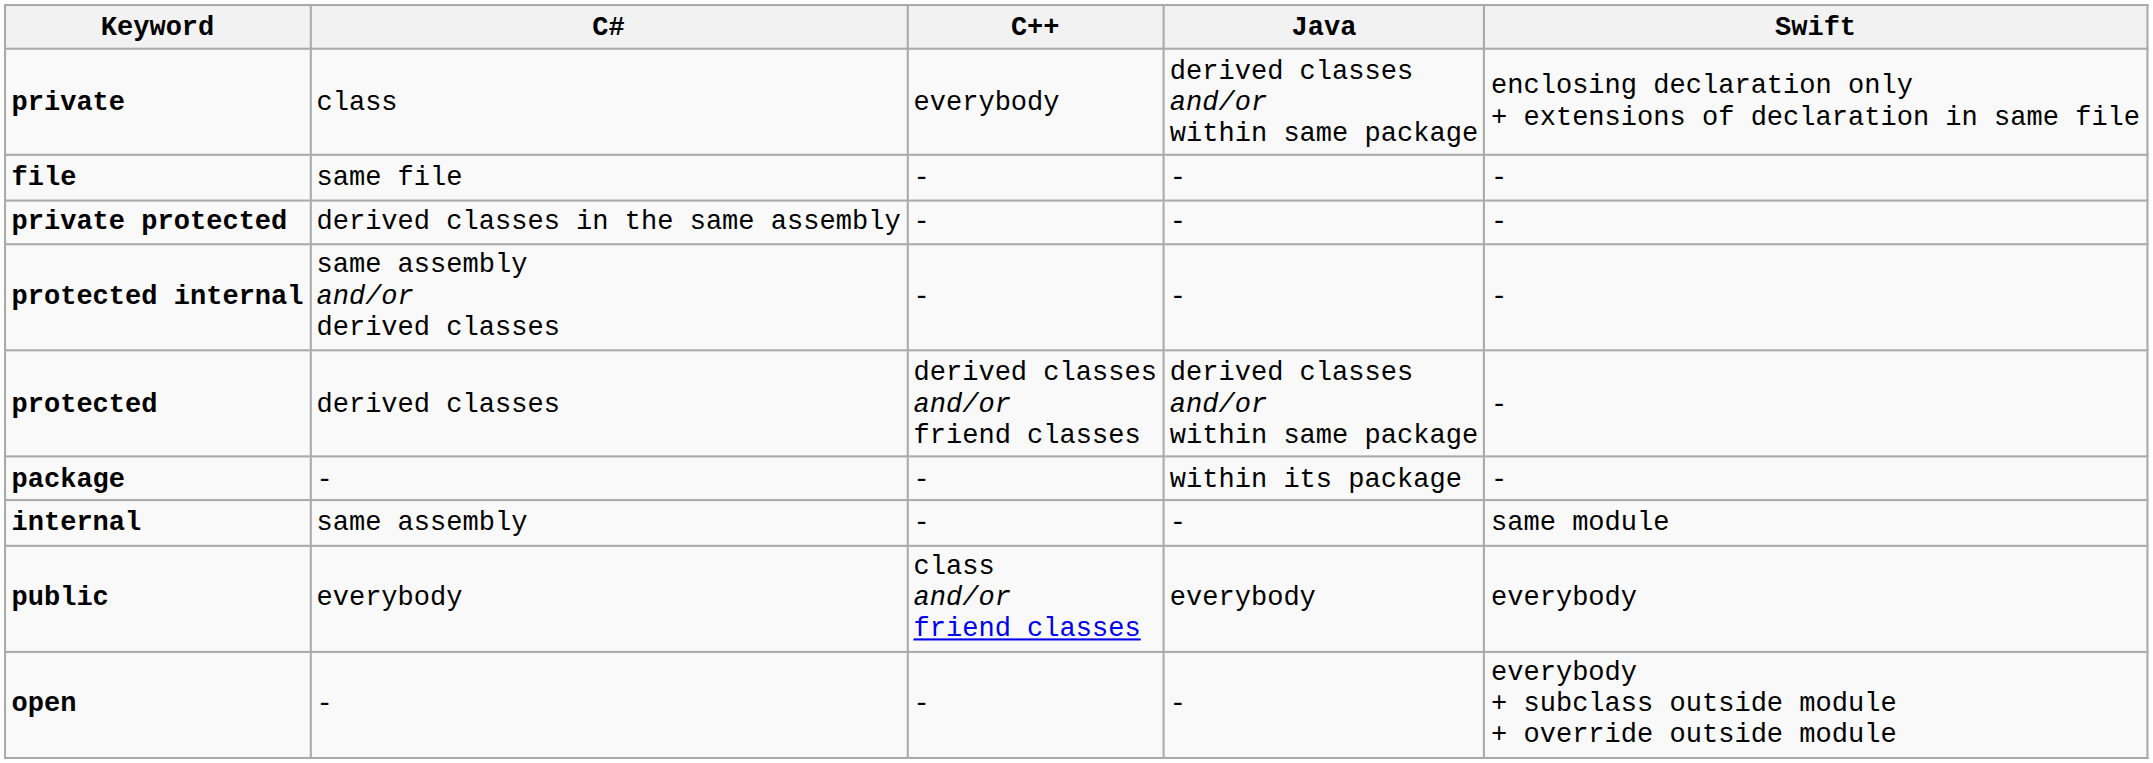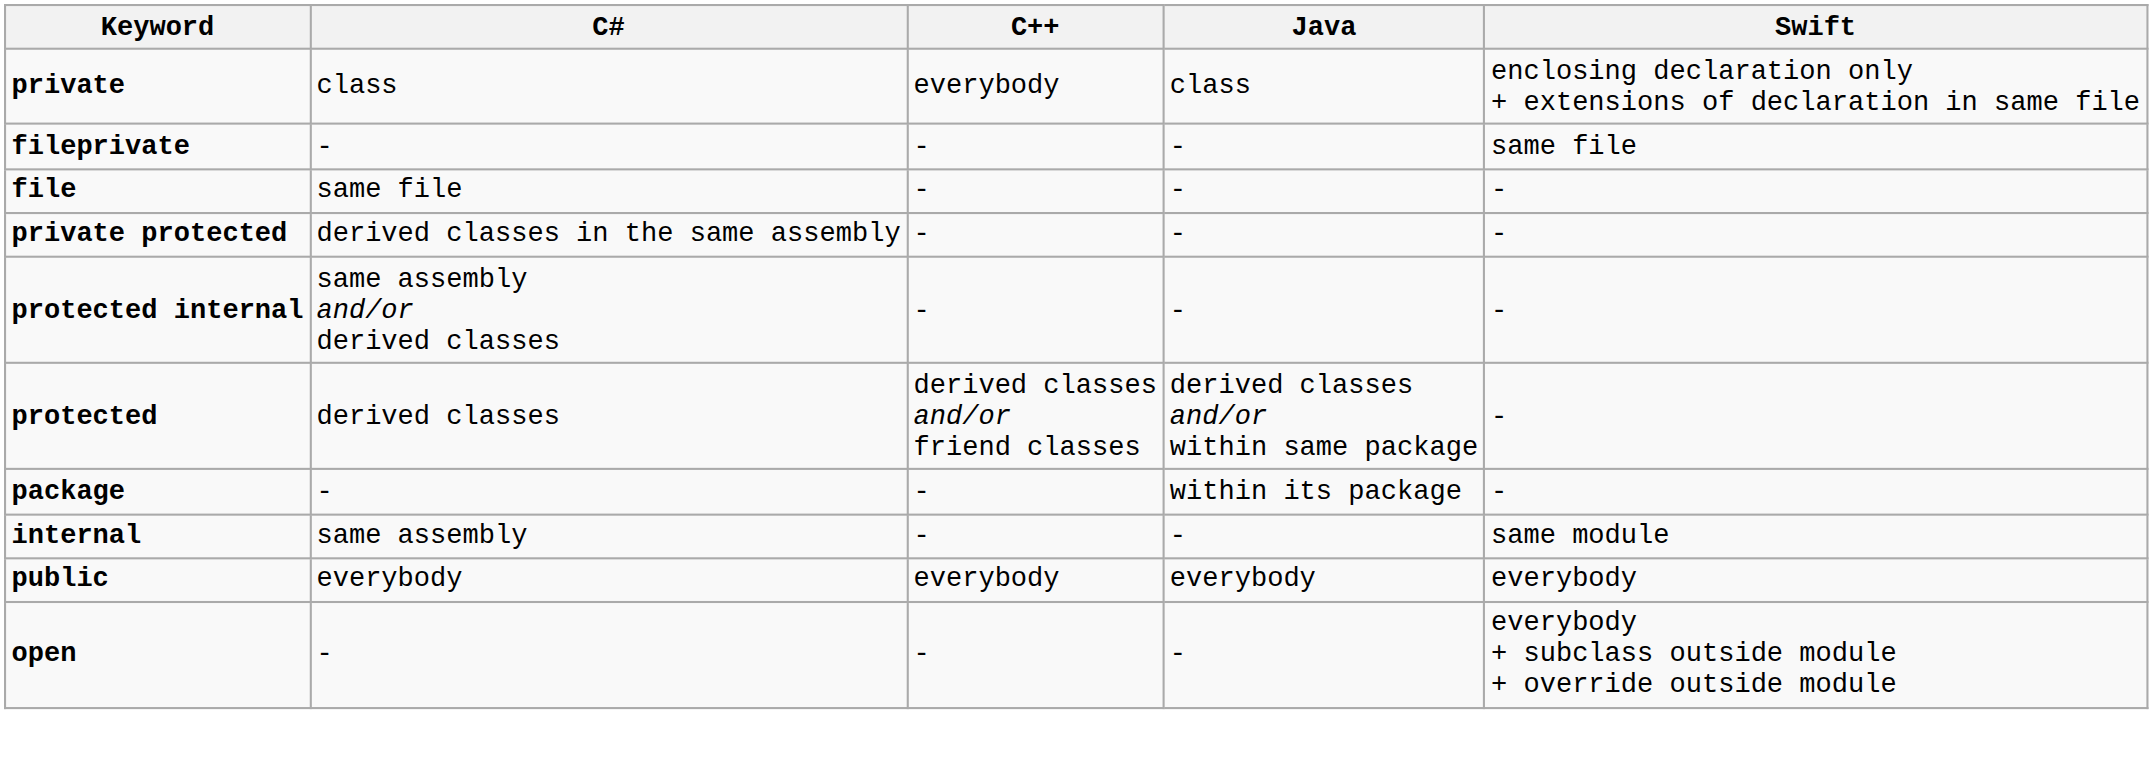private | Java: derived classes and/or within same package -> class
+ row: fileprivate | - | - | - | same file
public | C++: class and/or friend classes -> everybody
